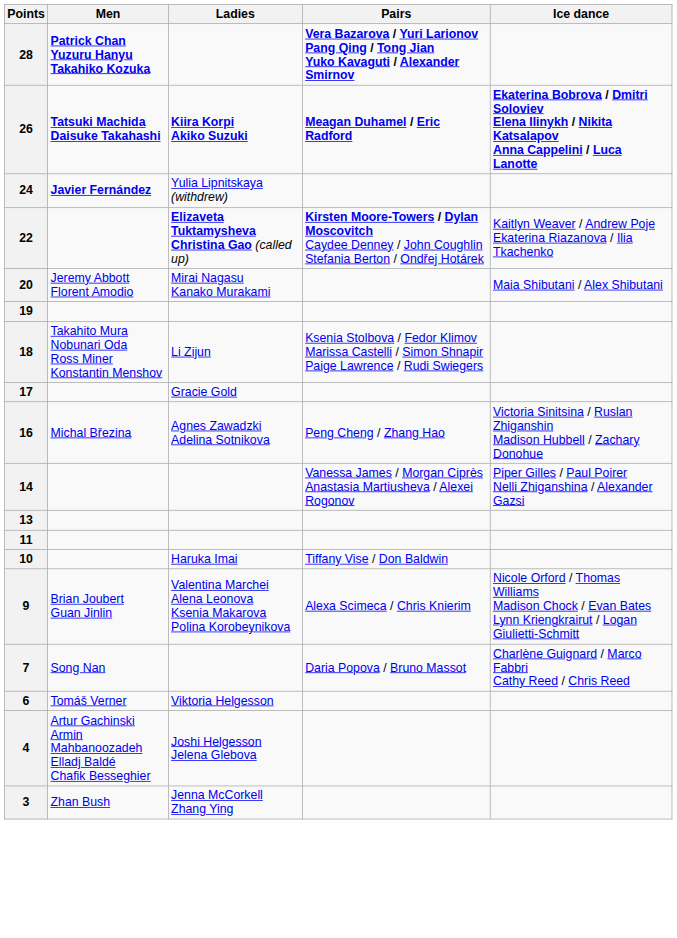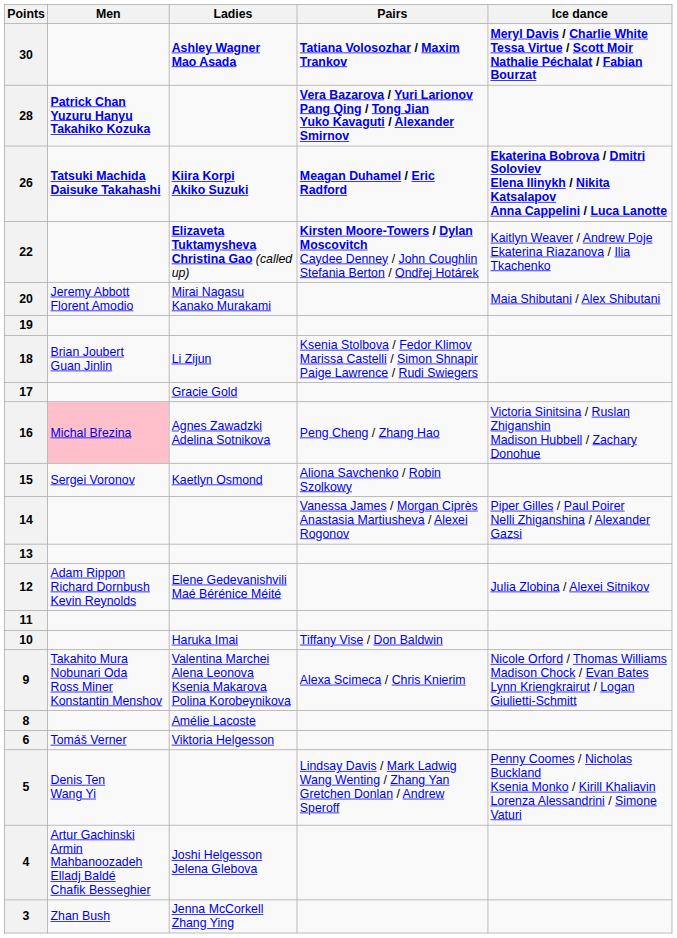+ row: 30 | Ashley Wagner Mao Asada | Tatiana Volosozhar / Maxim Trankov | Meryl Davis / Charlie White Tessa Virtue / Scott Moir Nathalie Péchalat / Fabian Bourzat
- row: 24 | Javier Fernández | Yulia Lipnitskaya (withdrew)
18 | Men: Takahito Mura Nobunari Oda Ross Miner Konstantin Menshov -> Brian Joubert Guan Jinlin
16 | Men: no background -> pink background
+ row: 15 | Sergei Voronov | Kaetlyn Osmond | Aliona Savchenko / Robin Szolkowy
+ row: 12 | Adam Rippon Richard Dornbush Kevin Reynolds | Elene Gedevanishvili Maé Bérénice Méité | Julia Zlobina / Alexei Sitnikov
9 | Men: Brian Joubert Guan Jinlin -> Takahito Mura Nobunari Oda Ross Miner Konstantin Menshov
+ row: 8 | Amélie Lacoste
- row: 7 | Song Nan | Daria Popova / Bruno Massot | Charlène Guignard / Marco Fabbri Cathy Reed / Chris Reed
+ row: 5 | Denis Ten Wang Yi | Lindsay Davis / Mark Ladwig Wang Wenting / Zhang Yan Gretchen Donlan / Andrew Speroff | Penny Coomes / Nicholas Buckland Ksenia Monko / Kirill Khaliavin Lorenza Alessandrini / Simone Vaturi
